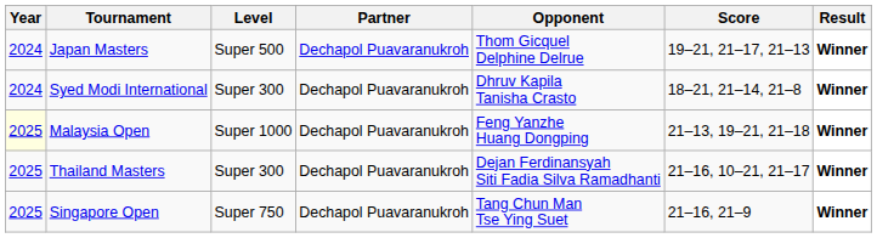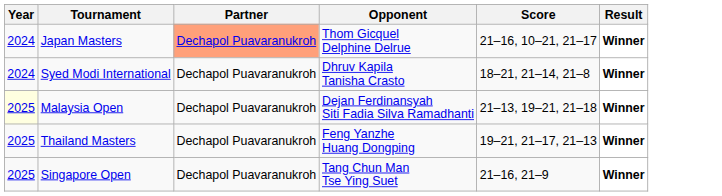- column: Level | Super 500 | Super 300 | Super 1000 | Super 300 | Super 750
Japan Masters | Partner: no background -> lightsalmon background
Japan Masters | Score: 19–21, 21–17, 21–13 -> 21–16, 10–21, 21–17
Malaysia Open | Opponent: Feng Yanzhe Huang Dongping -> Dejan Ferdinansyah Siti Fadia Silva Ramadhanti
Thailand Masters | Opponent: Dejan Ferdinansyah Siti Fadia Silva Ramadhanti -> Feng Yanzhe Huang Dongping
Thailand Masters | Score: 21–16, 10–21, 21–17 -> 19–21, 21–17, 21–13
